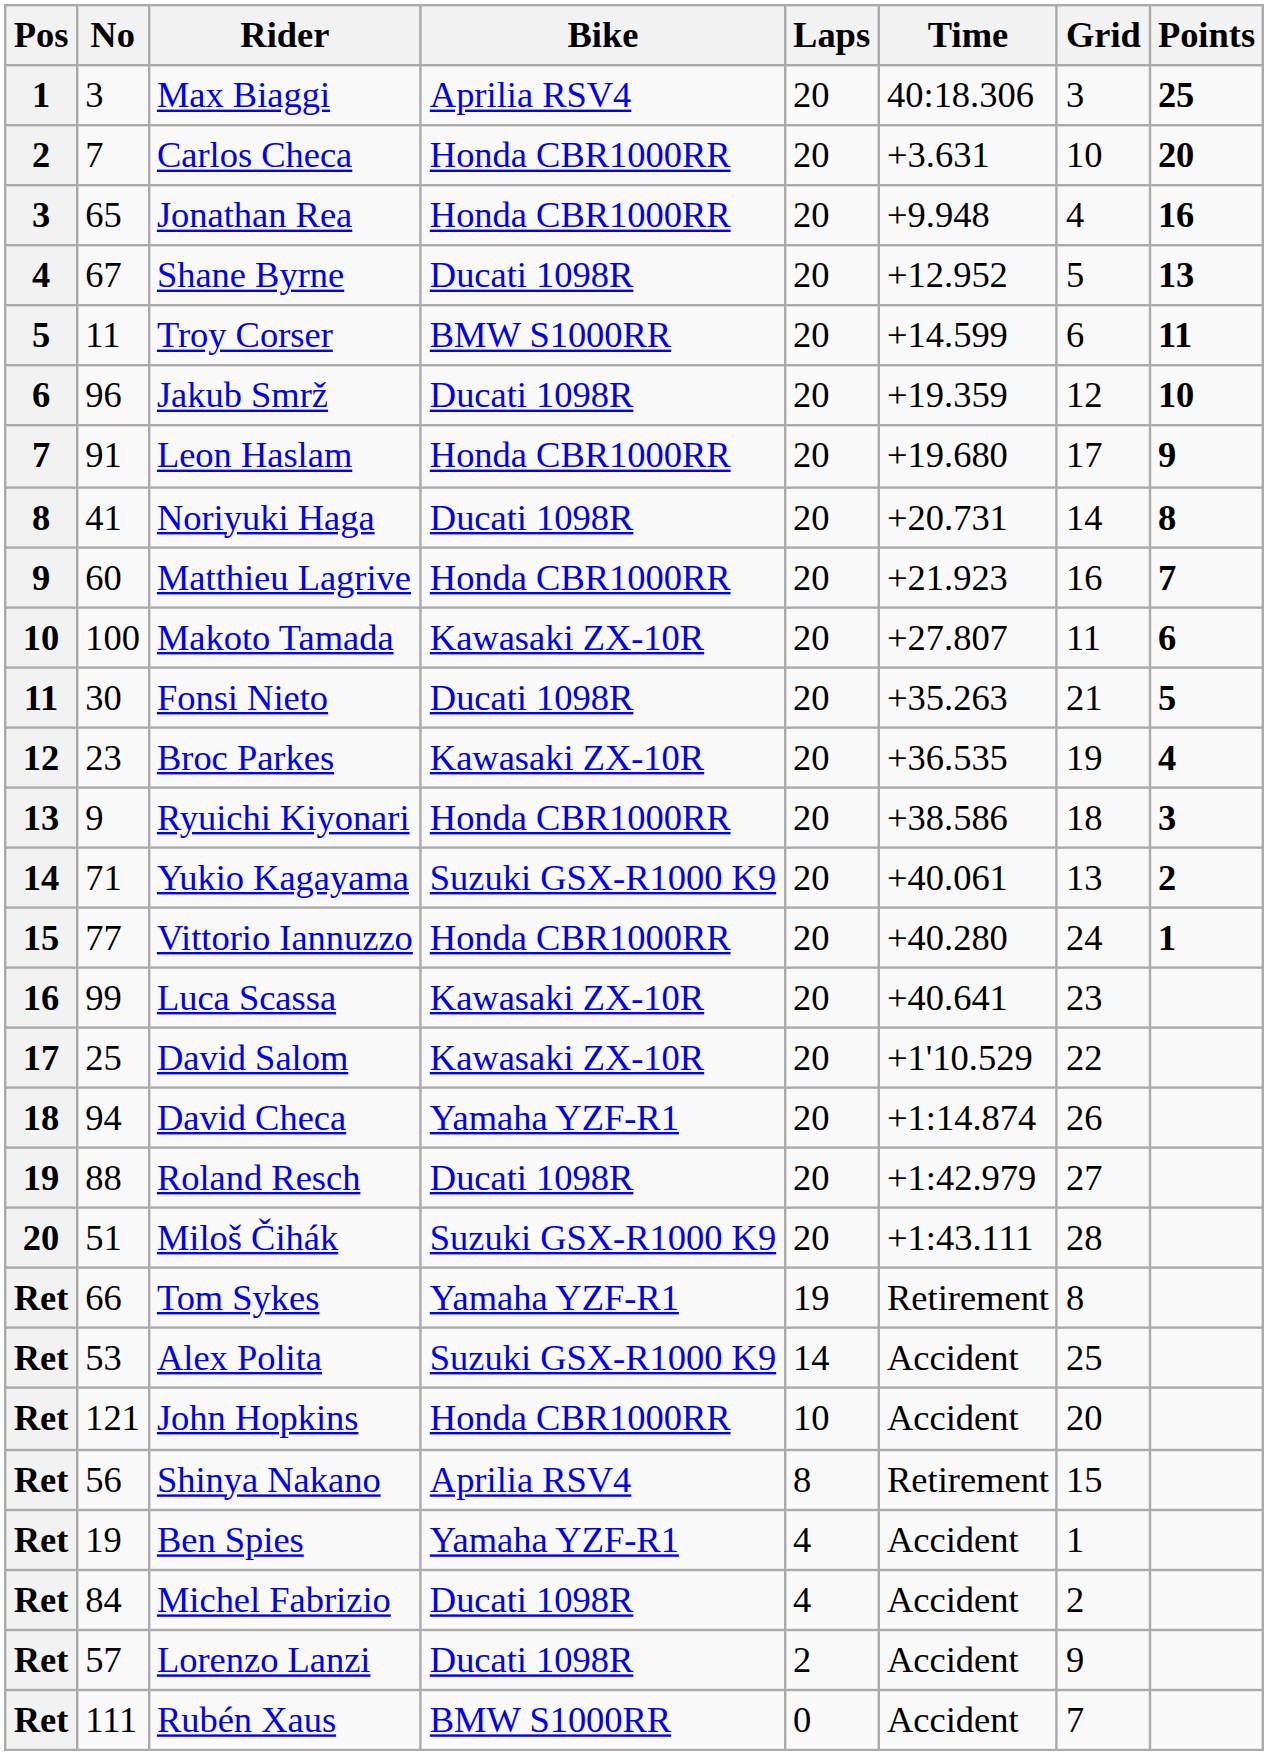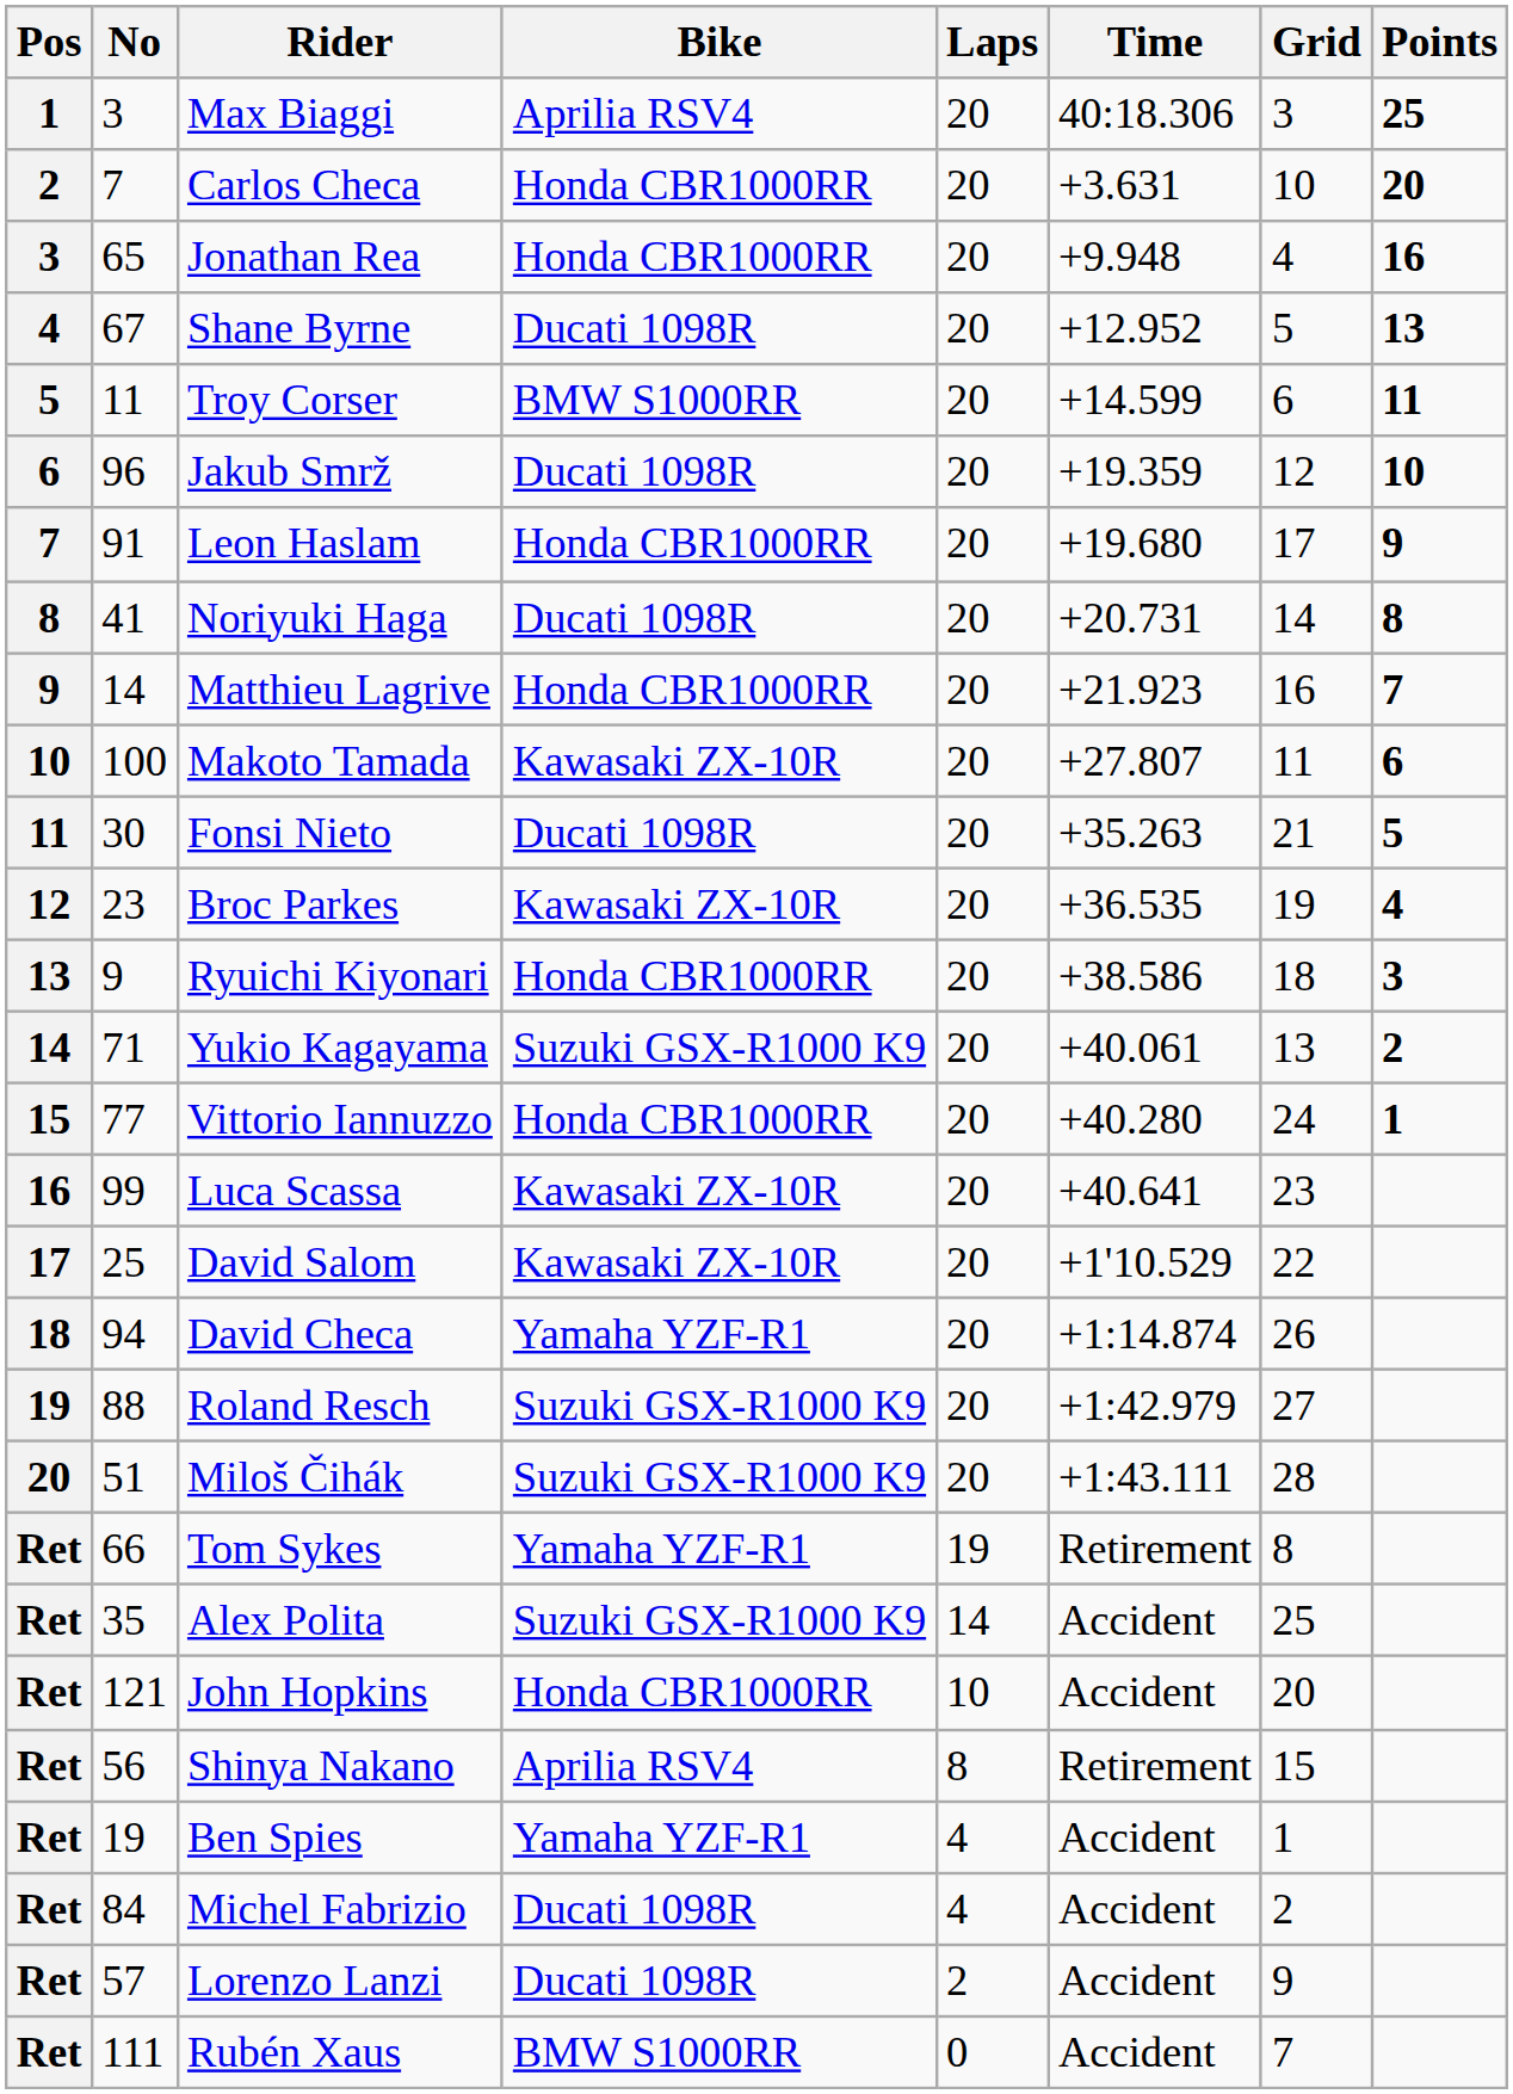Matthieu Lagrive | No: 60 -> 14
Roland Resch | Bike: Ducati 1098R -> Suzuki GSX-R1000 K9
Alex Polita | No: 53 -> 35
